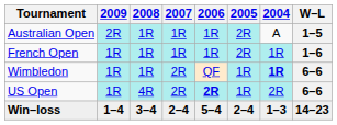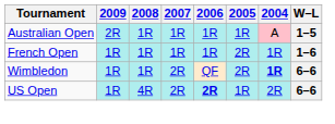Australian Open | 2005: 2R -> 1R
Australian Open | 2004: no background -> pink background
Wimbledon | 2005: 1R -> 2R
- row: Win–loss | 1–4 | 3–4 | 2–4 | 5–4 | 2–4 | 1–3 | 14–23
